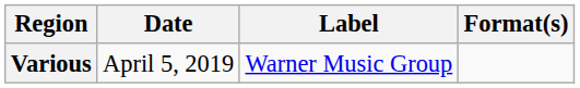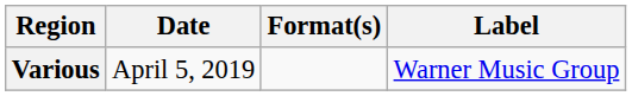columns swapped: Format(s) <-> Label
